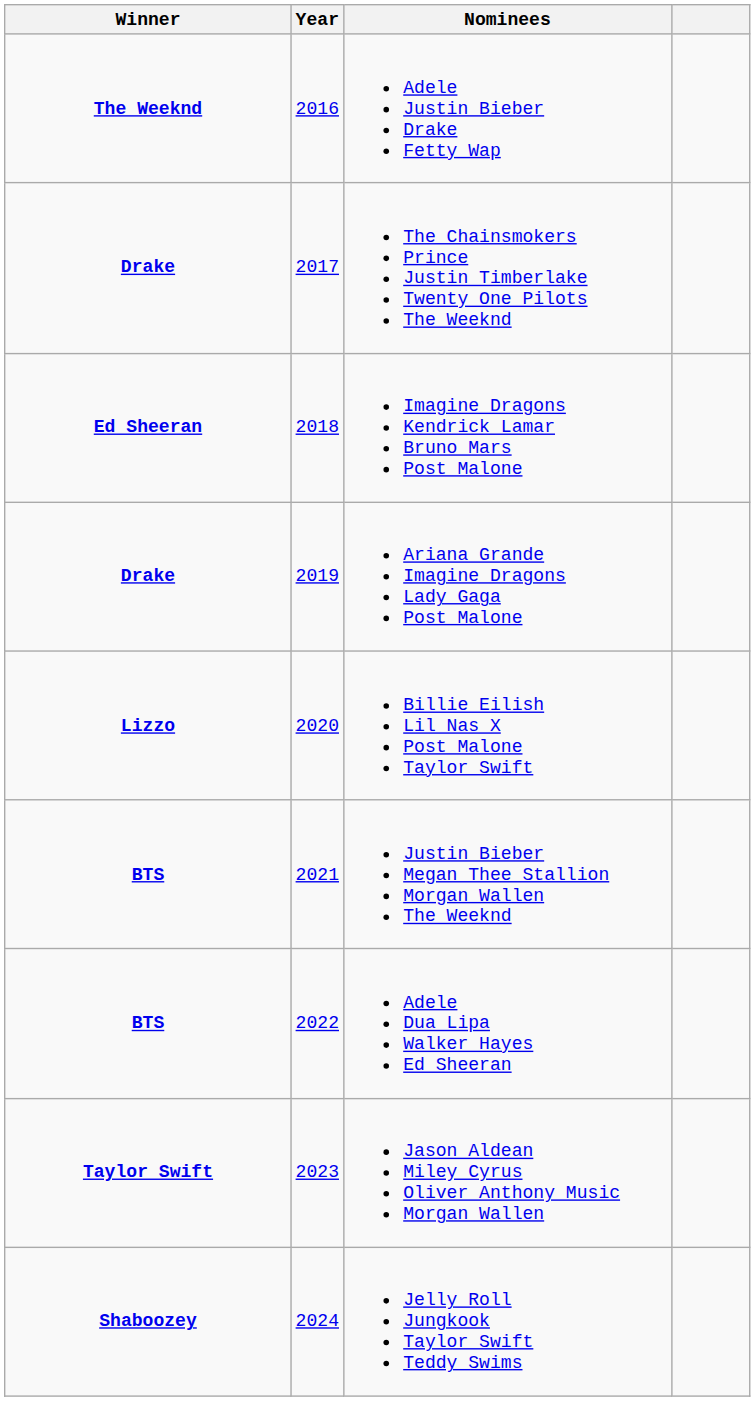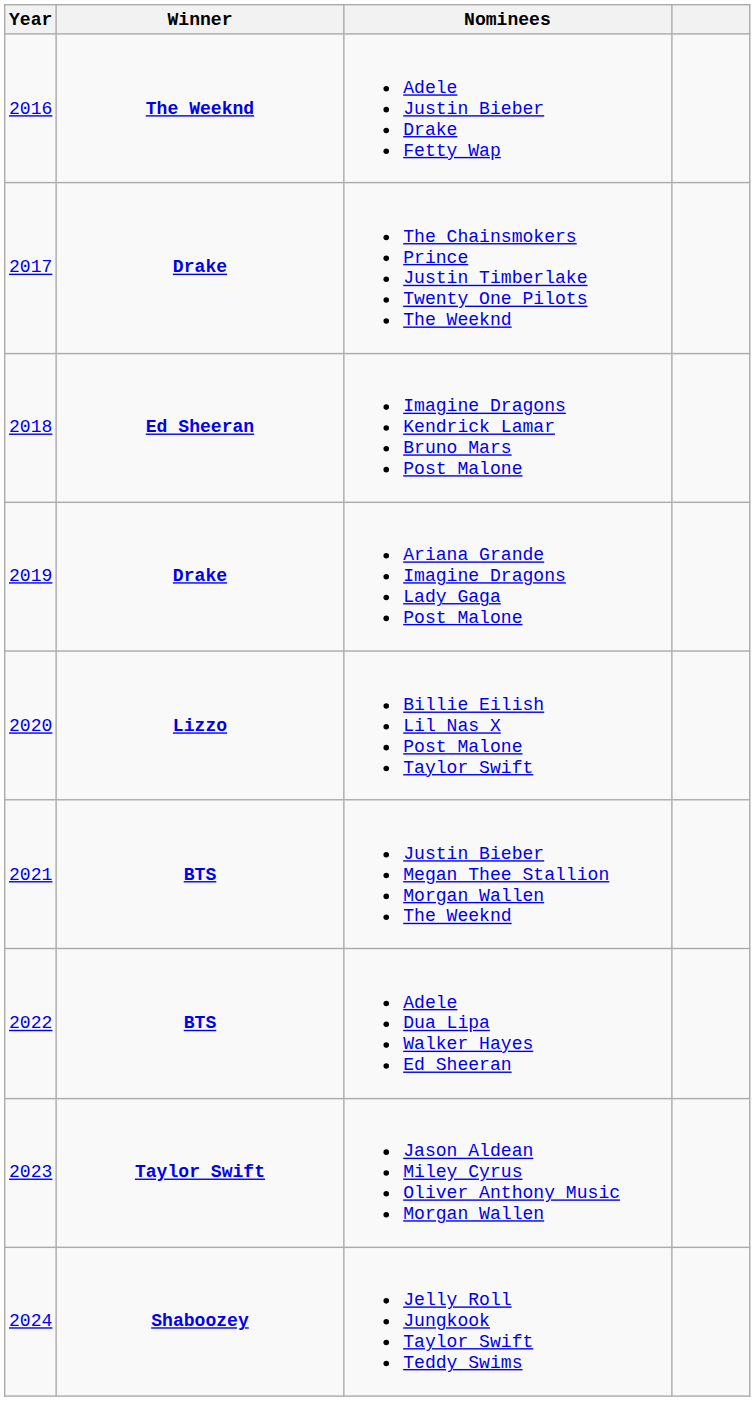columns swapped: Year <-> Winner
